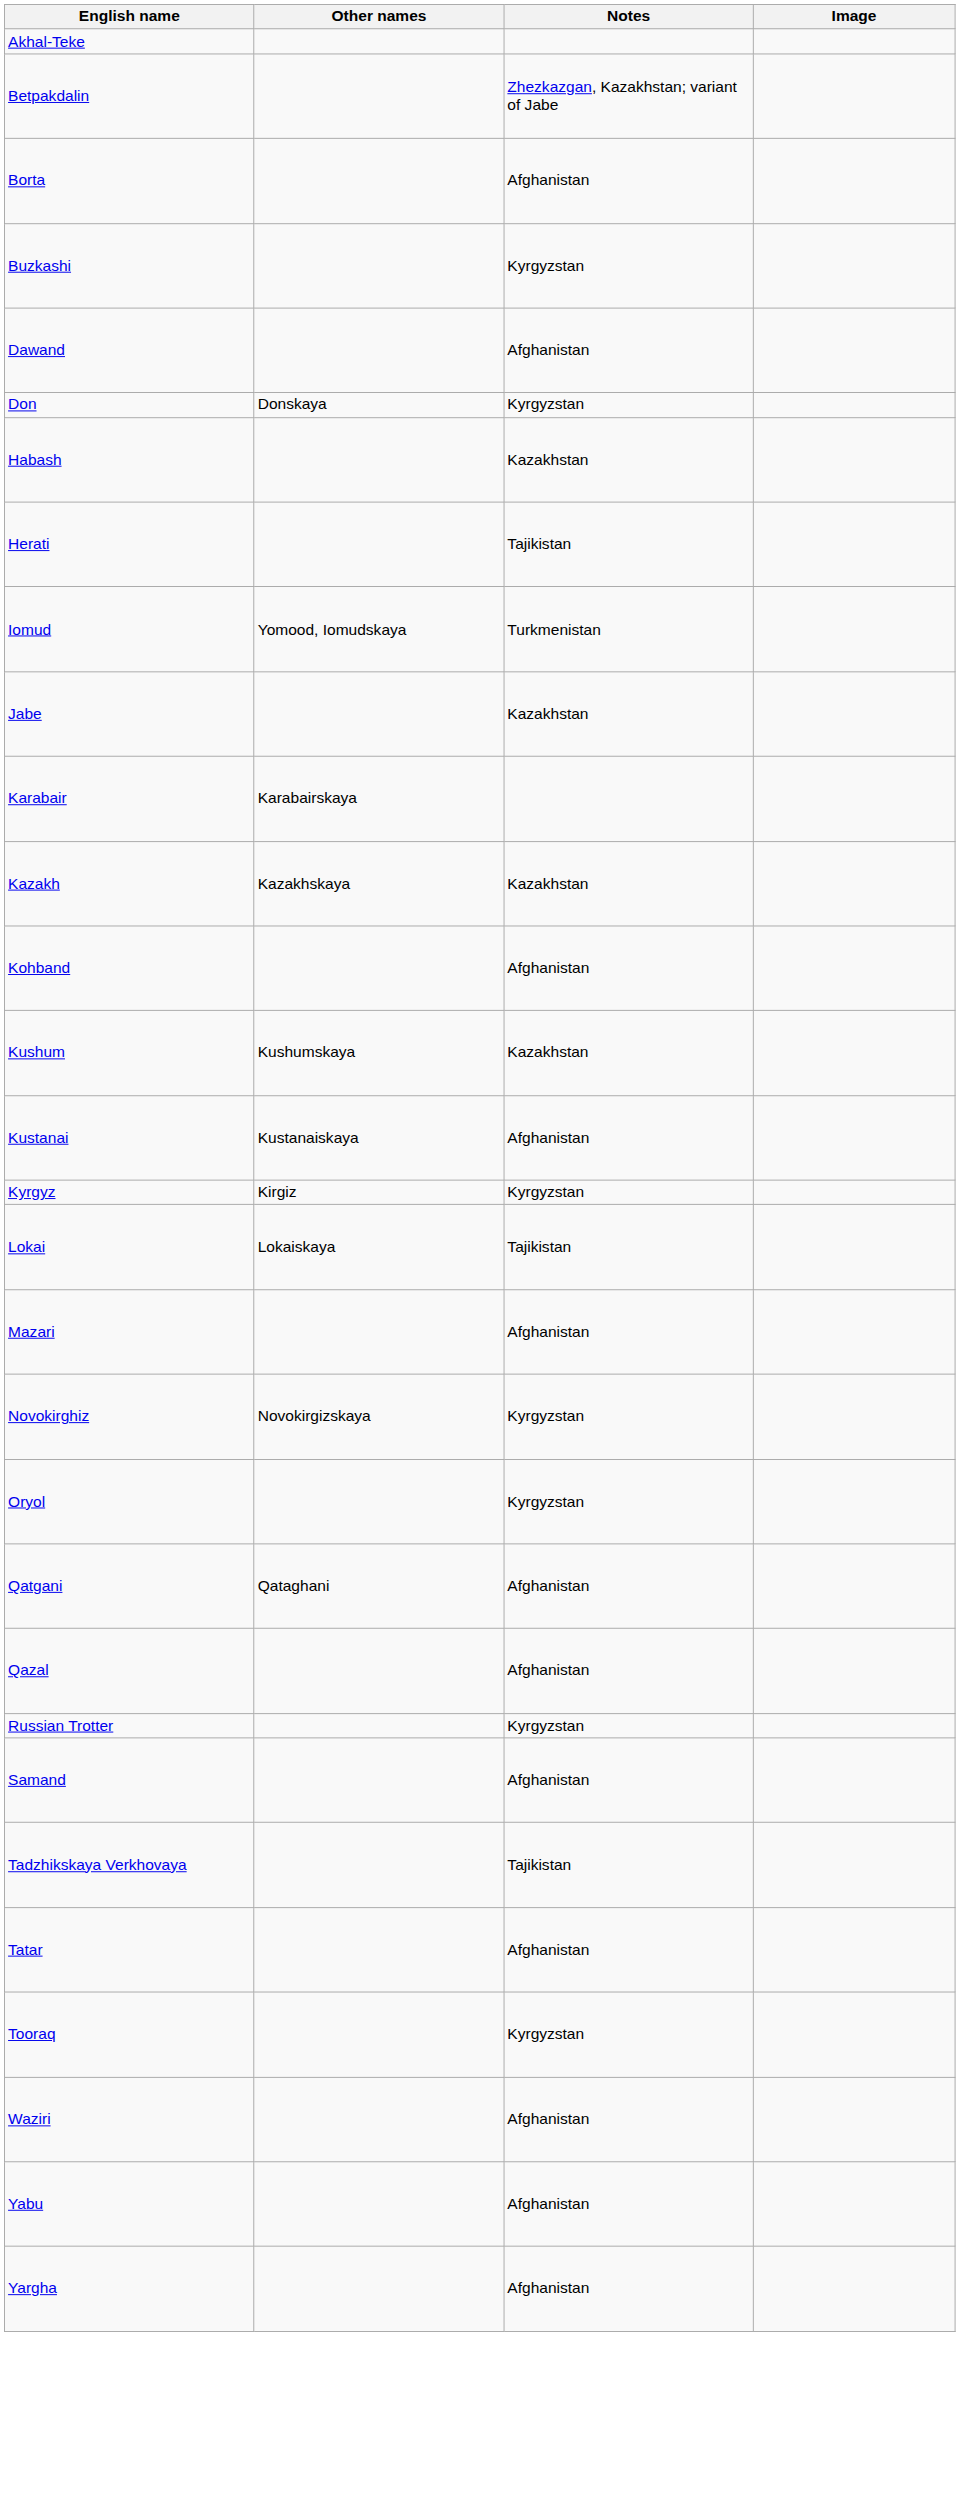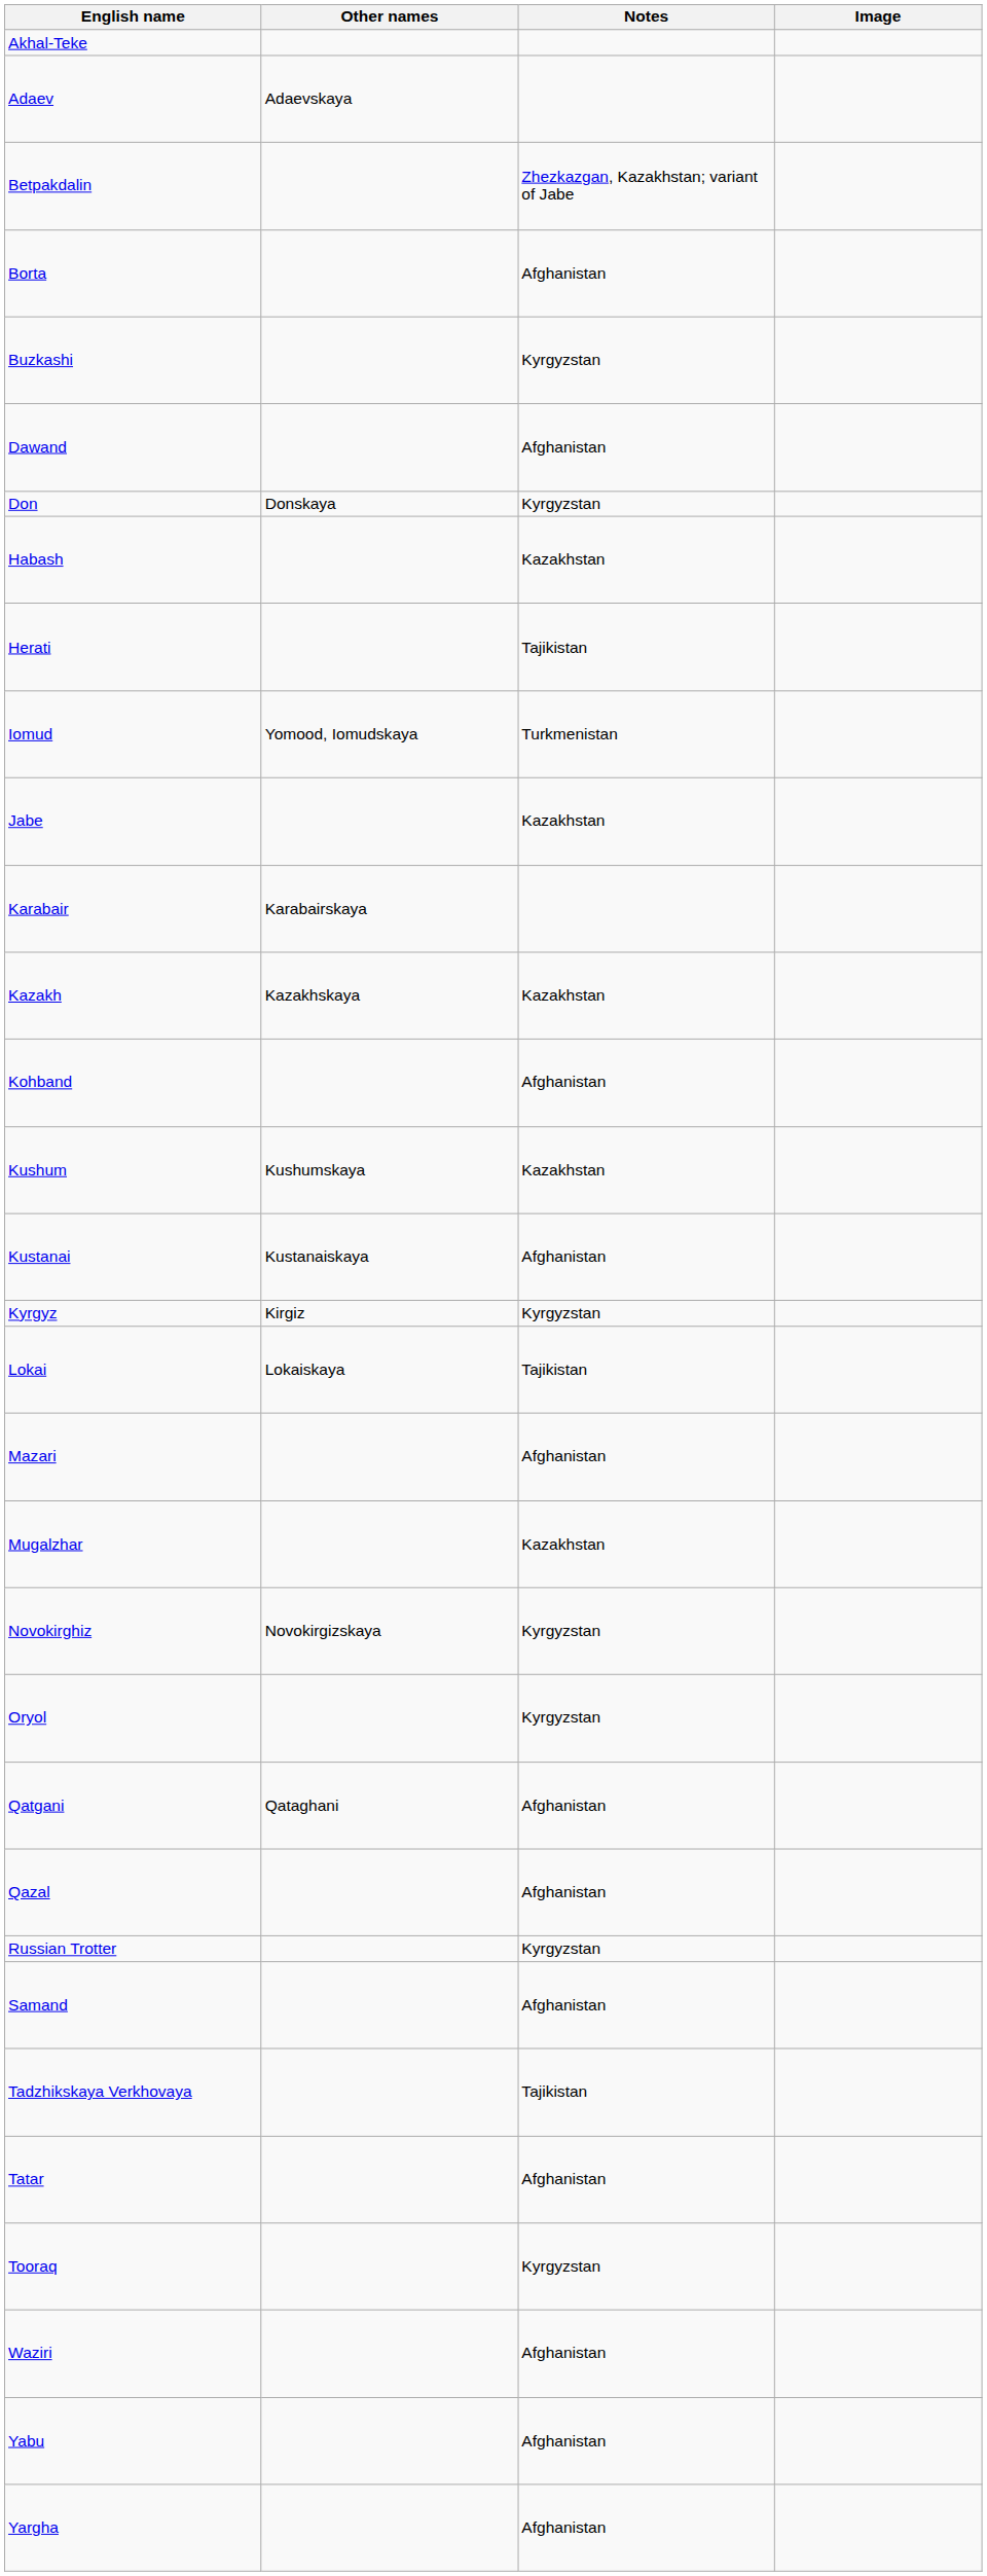+ row: Adaev | Adaevskaya
+ row: Mugalzhar | Kazakhstan
